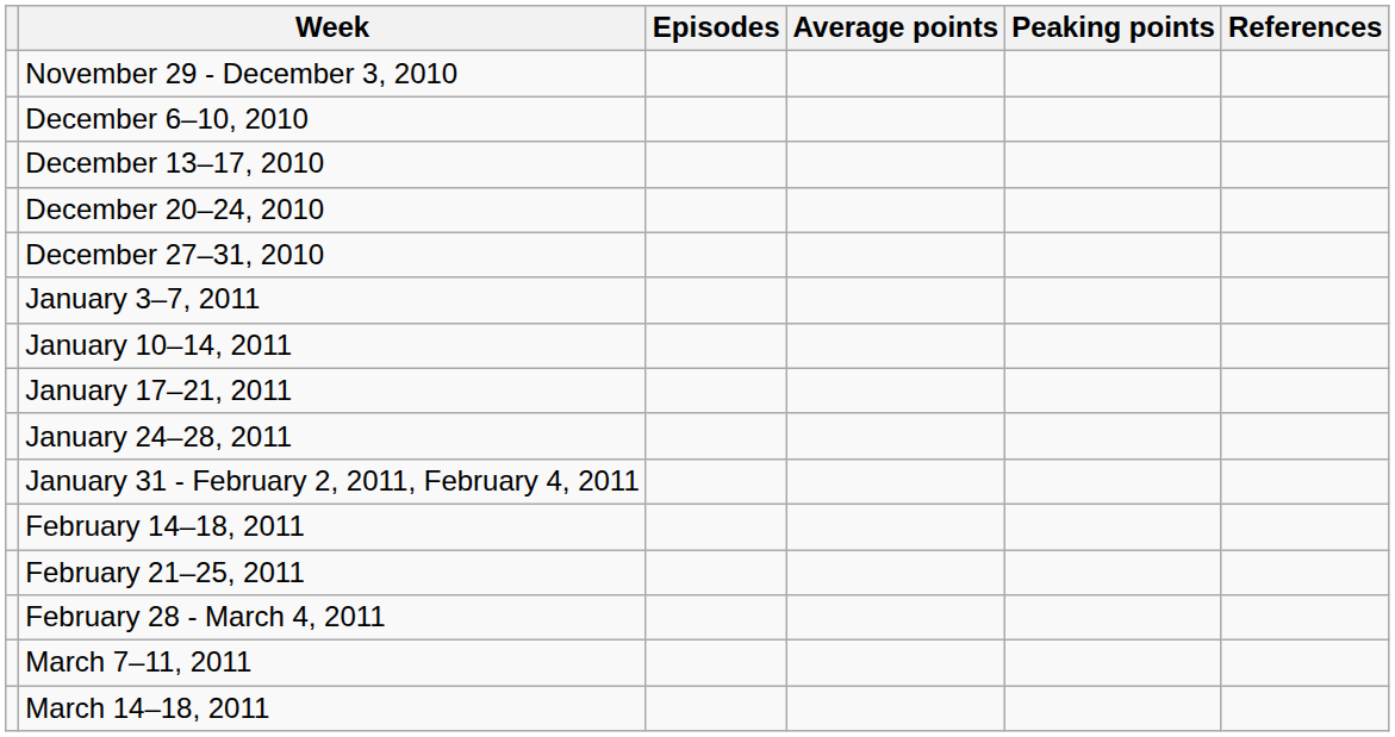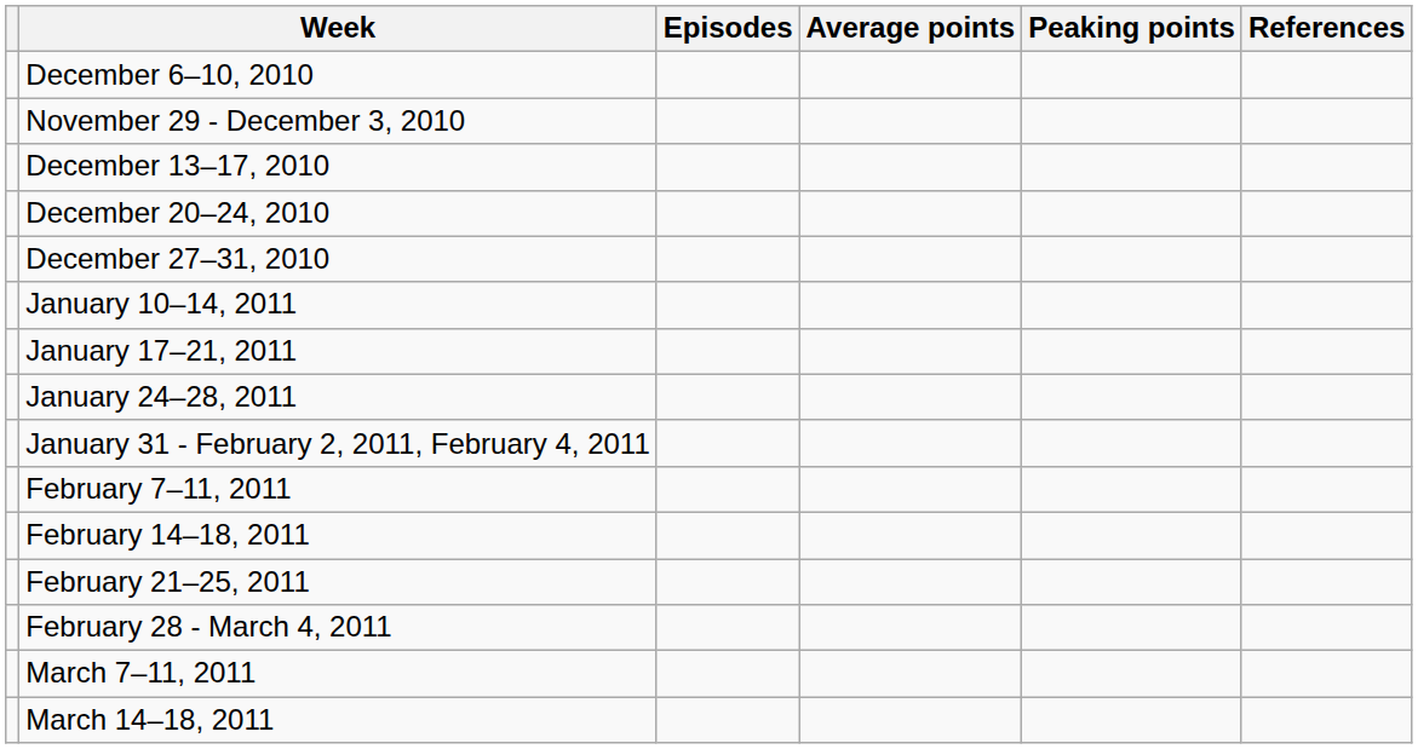rows swapped: November 29 - December 3, 2010 <-> December 6–10, 2010
- row: January 3–7, 2011
+ row: February 7–11, 2011
